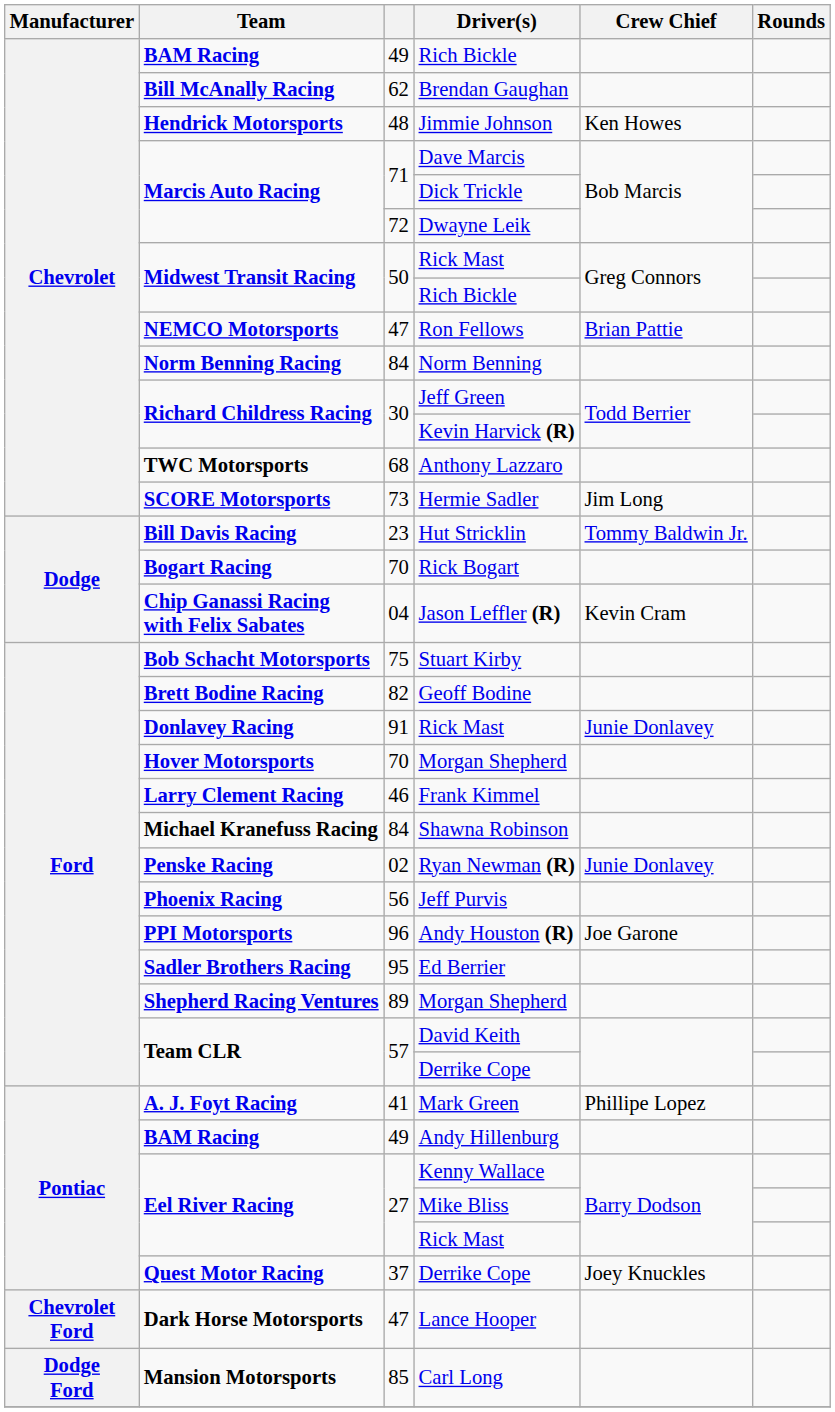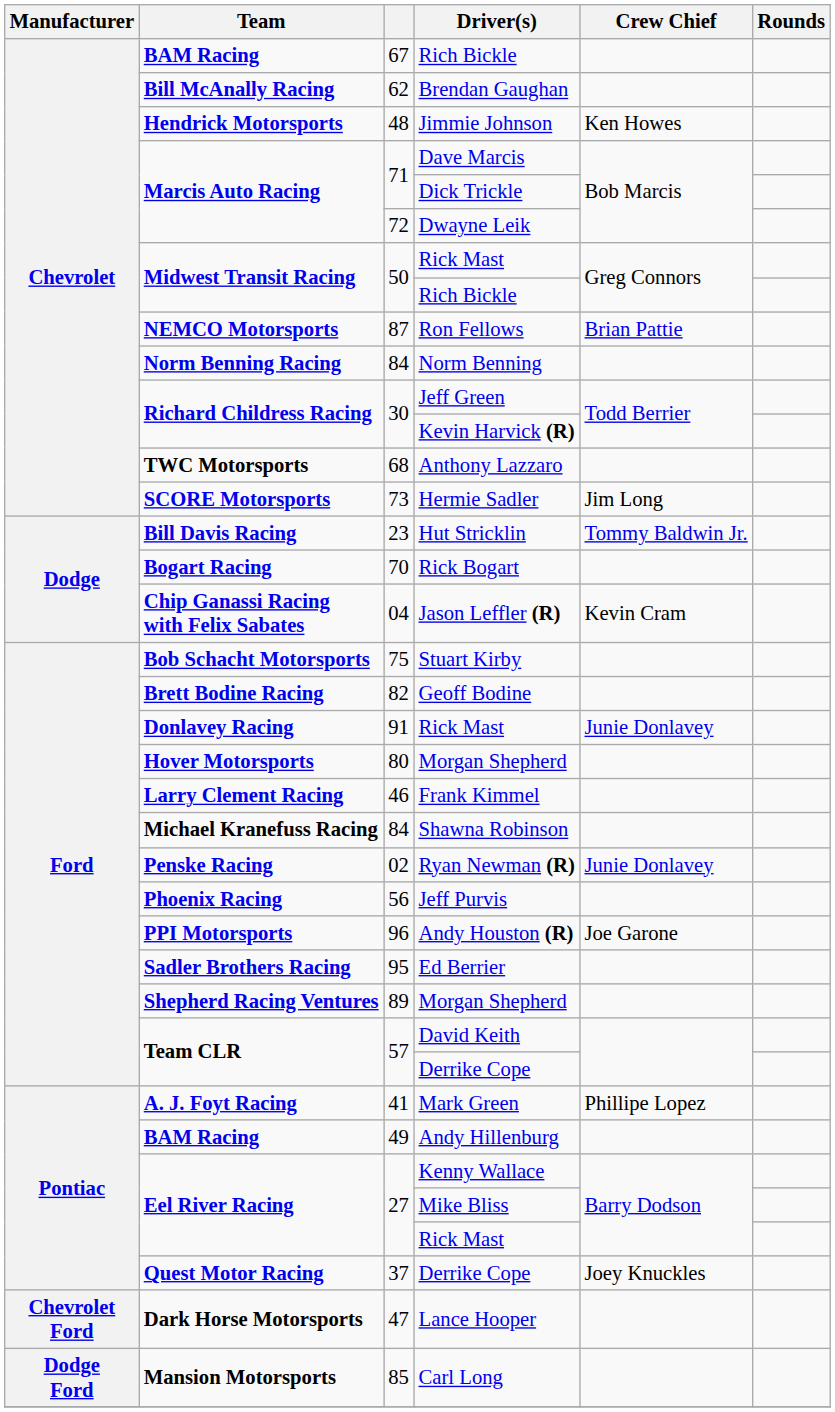BAM Racing / Rich Bickle | column 3: 49 -> 67
Ron Fellows | column 3: 47 -> 87
Hover Motorsports / Morgan Shepherd | column 3: 70 -> 80
